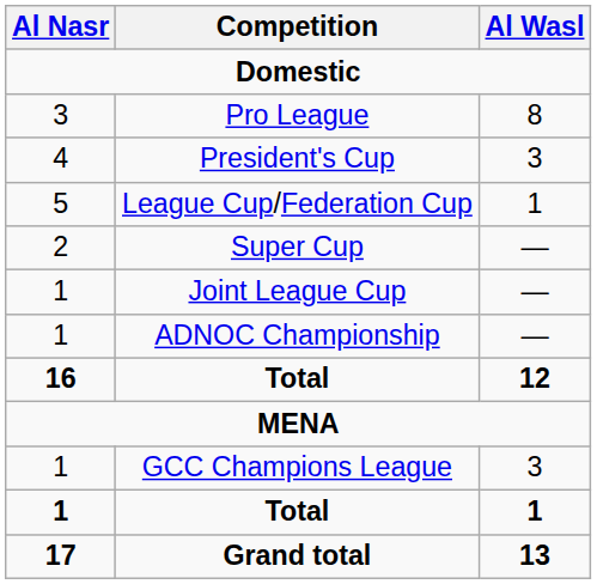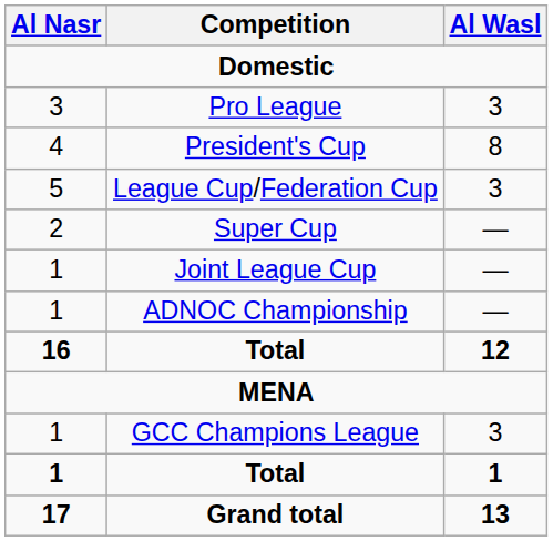Pro League | Al Wasl: 8 -> 3
President's Cup | Al Wasl: 3 -> 8
League Cup/Federation Cup | Al Wasl: 1 -> 3
